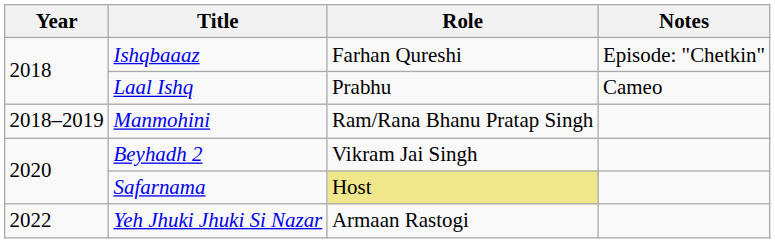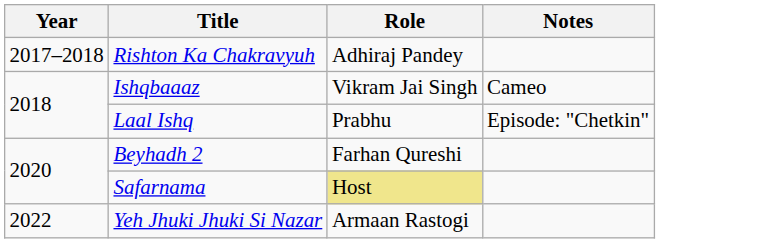+ row: 2017–2018 | Rishton Ka Chakravyuh | Adhiraj Pandey
Ishqbaaaz | Role: Farhan Qureshi -> Vikram Jai Singh
Ishqbaaaz | Notes: Episode: "Chetkin" -> Cameo
Laal Ishq | Notes: Cameo -> Episode: "Chetkin"
- row: 2018–2019 | Manmohini | Ram/Rana Bhanu Pratap Singh
Beyhadh 2 | Role: Vikram Jai Singh -> Farhan Qureshi
